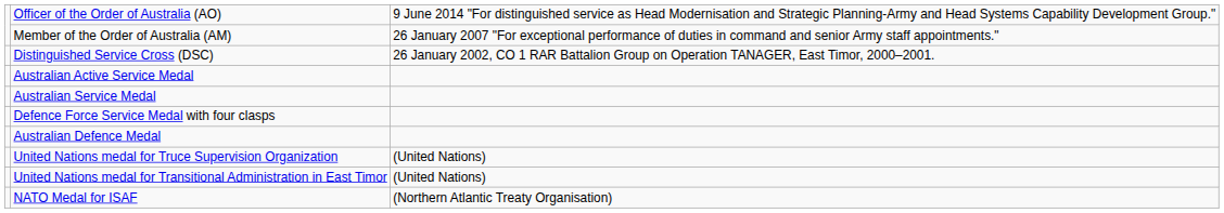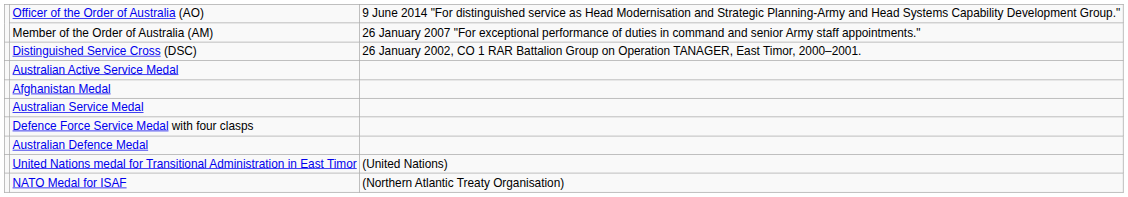+ row: Afghanistan Medal
- row: United Nations medal for Truce Supervision Organization | (United Nations)
